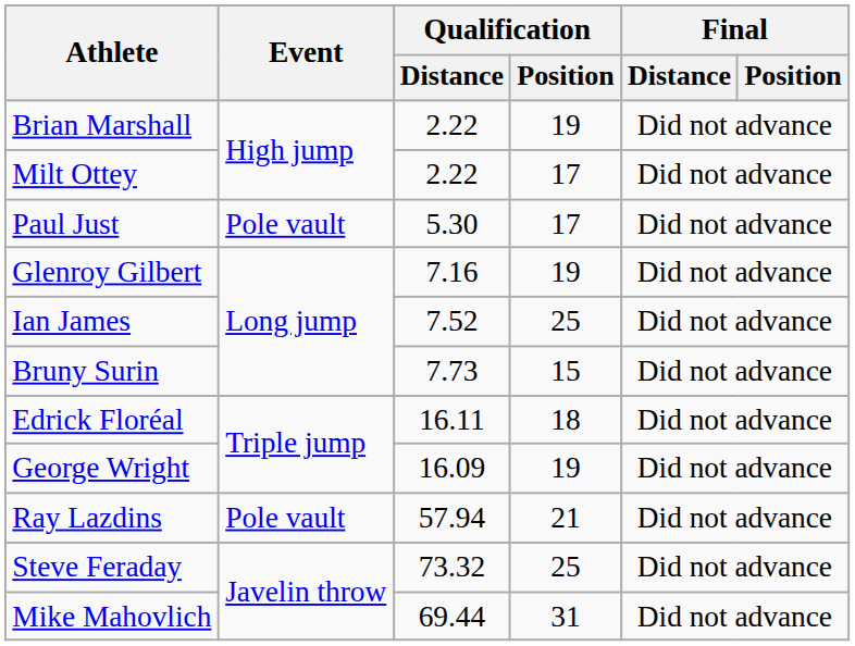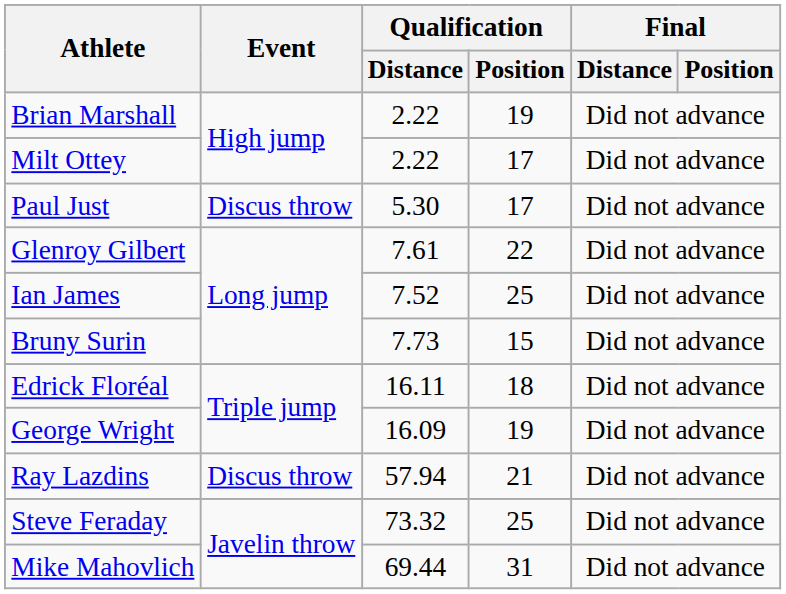Paul Just | Event: Pole vault -> Discus throw
Glenroy Gilbert | Qualification / Distance: 7.16 -> 7.61
Glenroy Gilbert | Qualification / Position: 19 -> 22
Ray Lazdins | Event: Pole vault -> Discus throw
